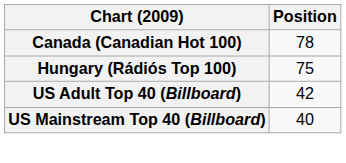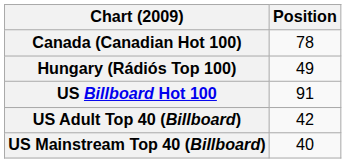Hungary (Rádiós Top 100) | Position: 75 -> 49
+ row: US Billboard Hot 100 | 91
